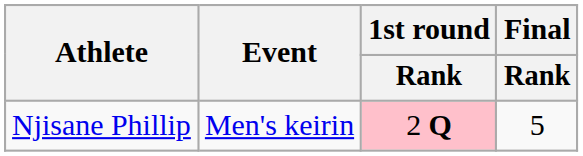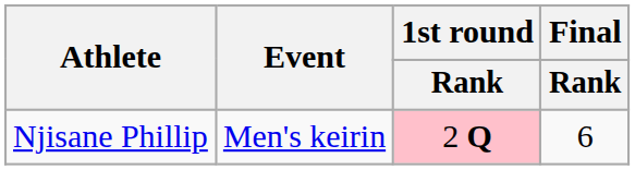Njisane Phillip | Final / Rank: 5 -> 6
